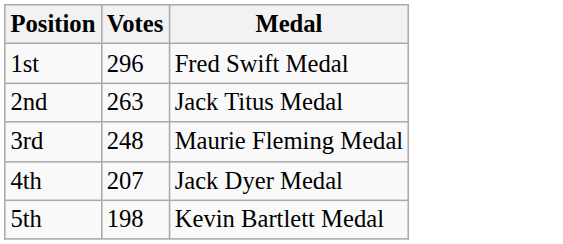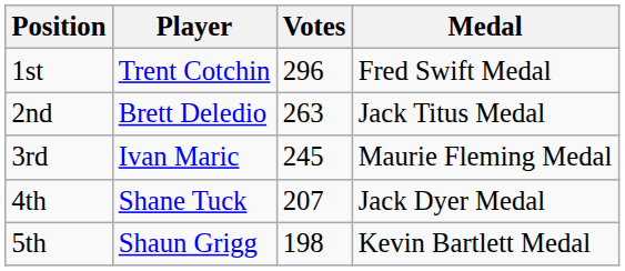+ column: Player | Trent Cotchin | Brett Deledio | Ivan Maric | Shane Tuck | Shaun Grigg
3rd | Votes: 248 -> 245
